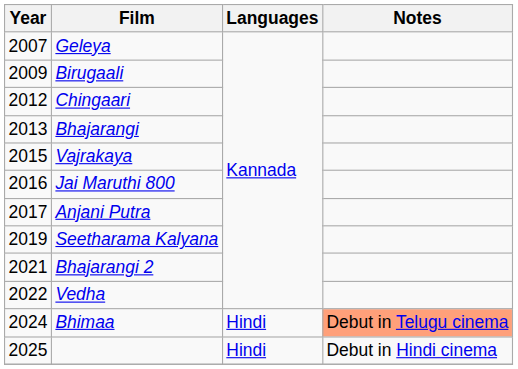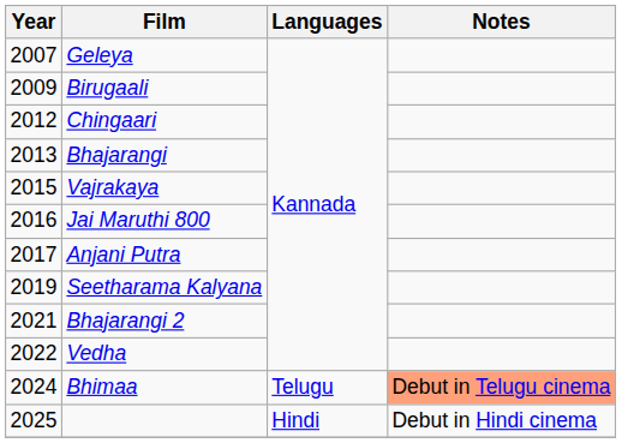Bhimaa | Languages: Hindi -> Telugu
